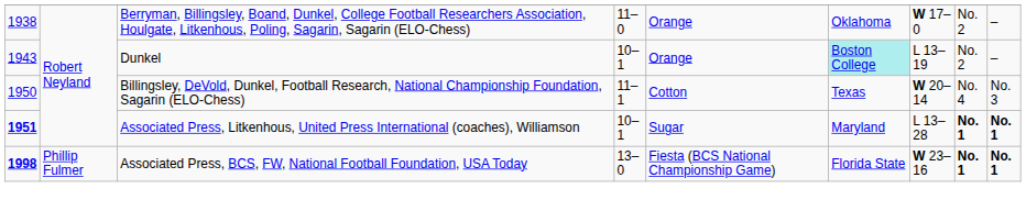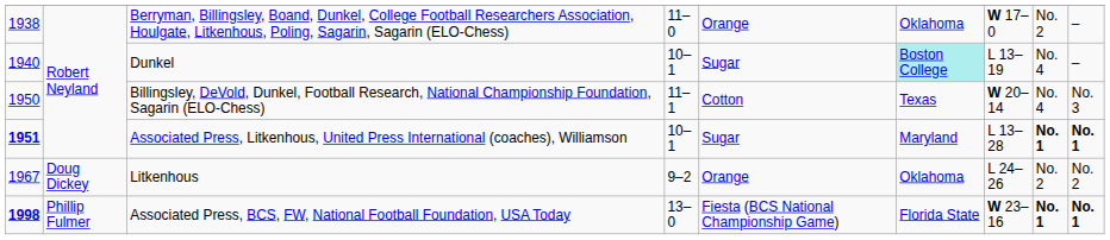Dunkel | column 1: 1943 -> 1940
Dunkel | column 5: Orange -> Sugar
Dunkel | column 8: No. 2 -> No. 4
+ row: 1967 | Doug Dickey | Litkenhous | 9–2 | Orange | Oklahoma | L 24–26 | No. 2 | No. 2
